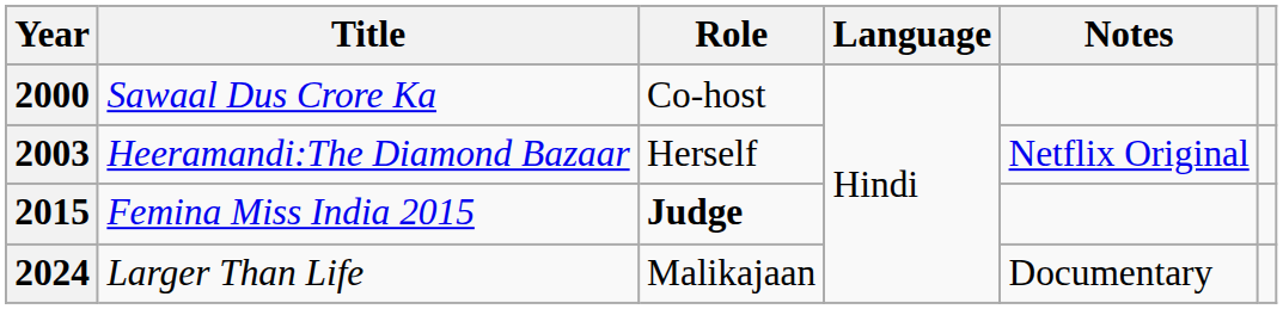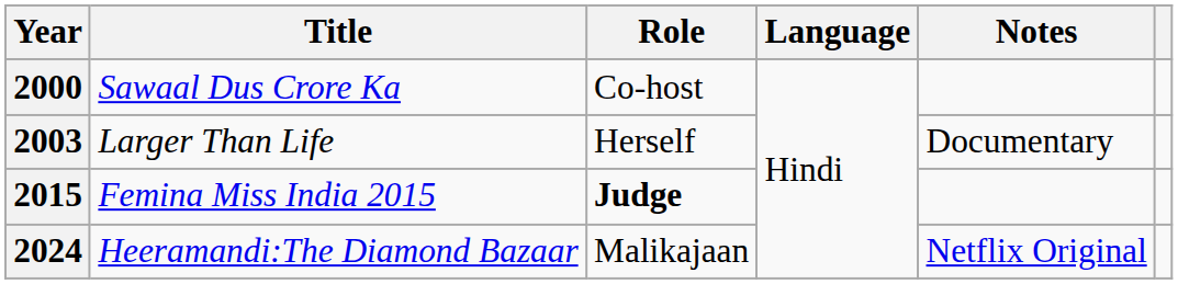2003 | Title: Heeramandi:The Diamond Bazaar -> Larger Than Life
2003 | Notes: Netflix Original -> Documentary
2024 | Title: Larger Than Life -> Heeramandi:The Diamond Bazaar
2024 | Notes: Documentary -> Netflix Original
